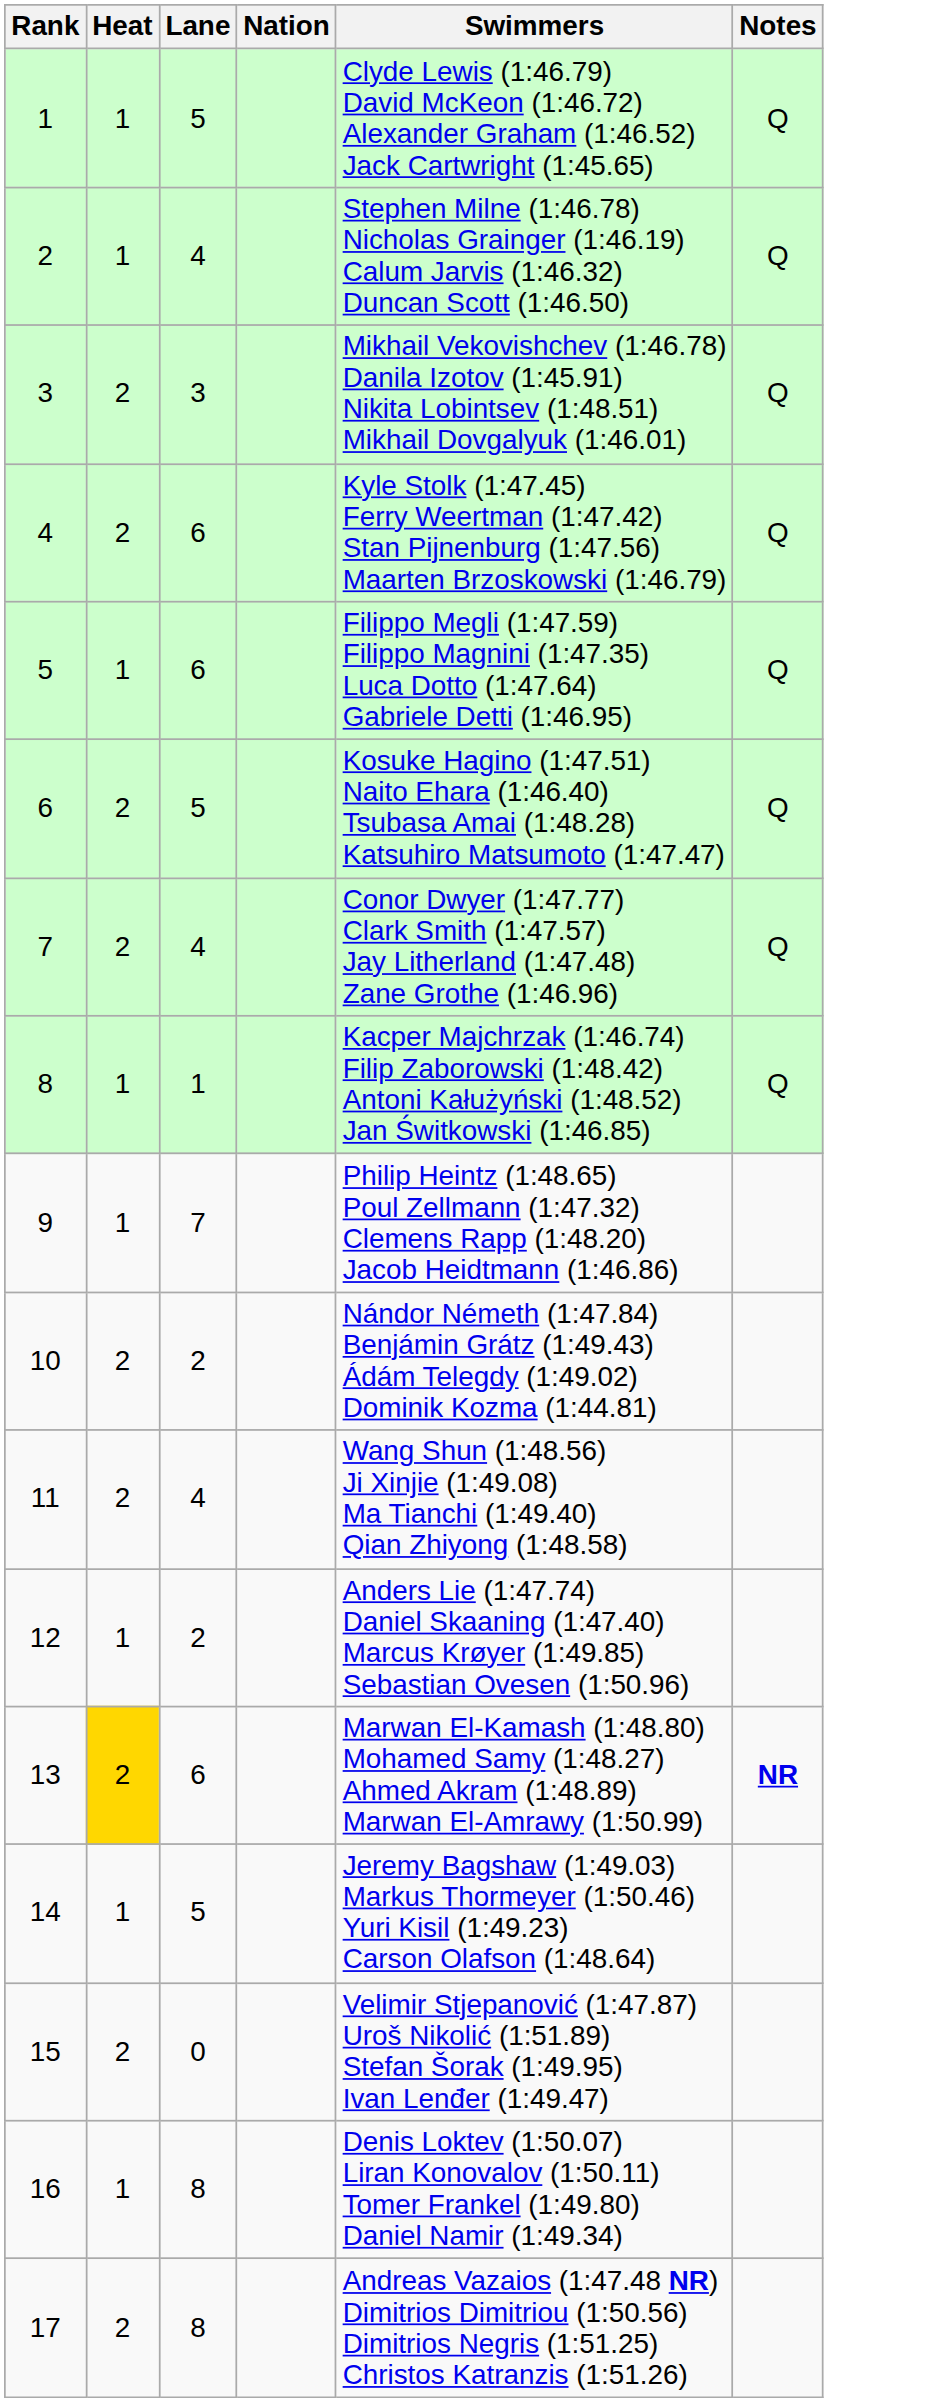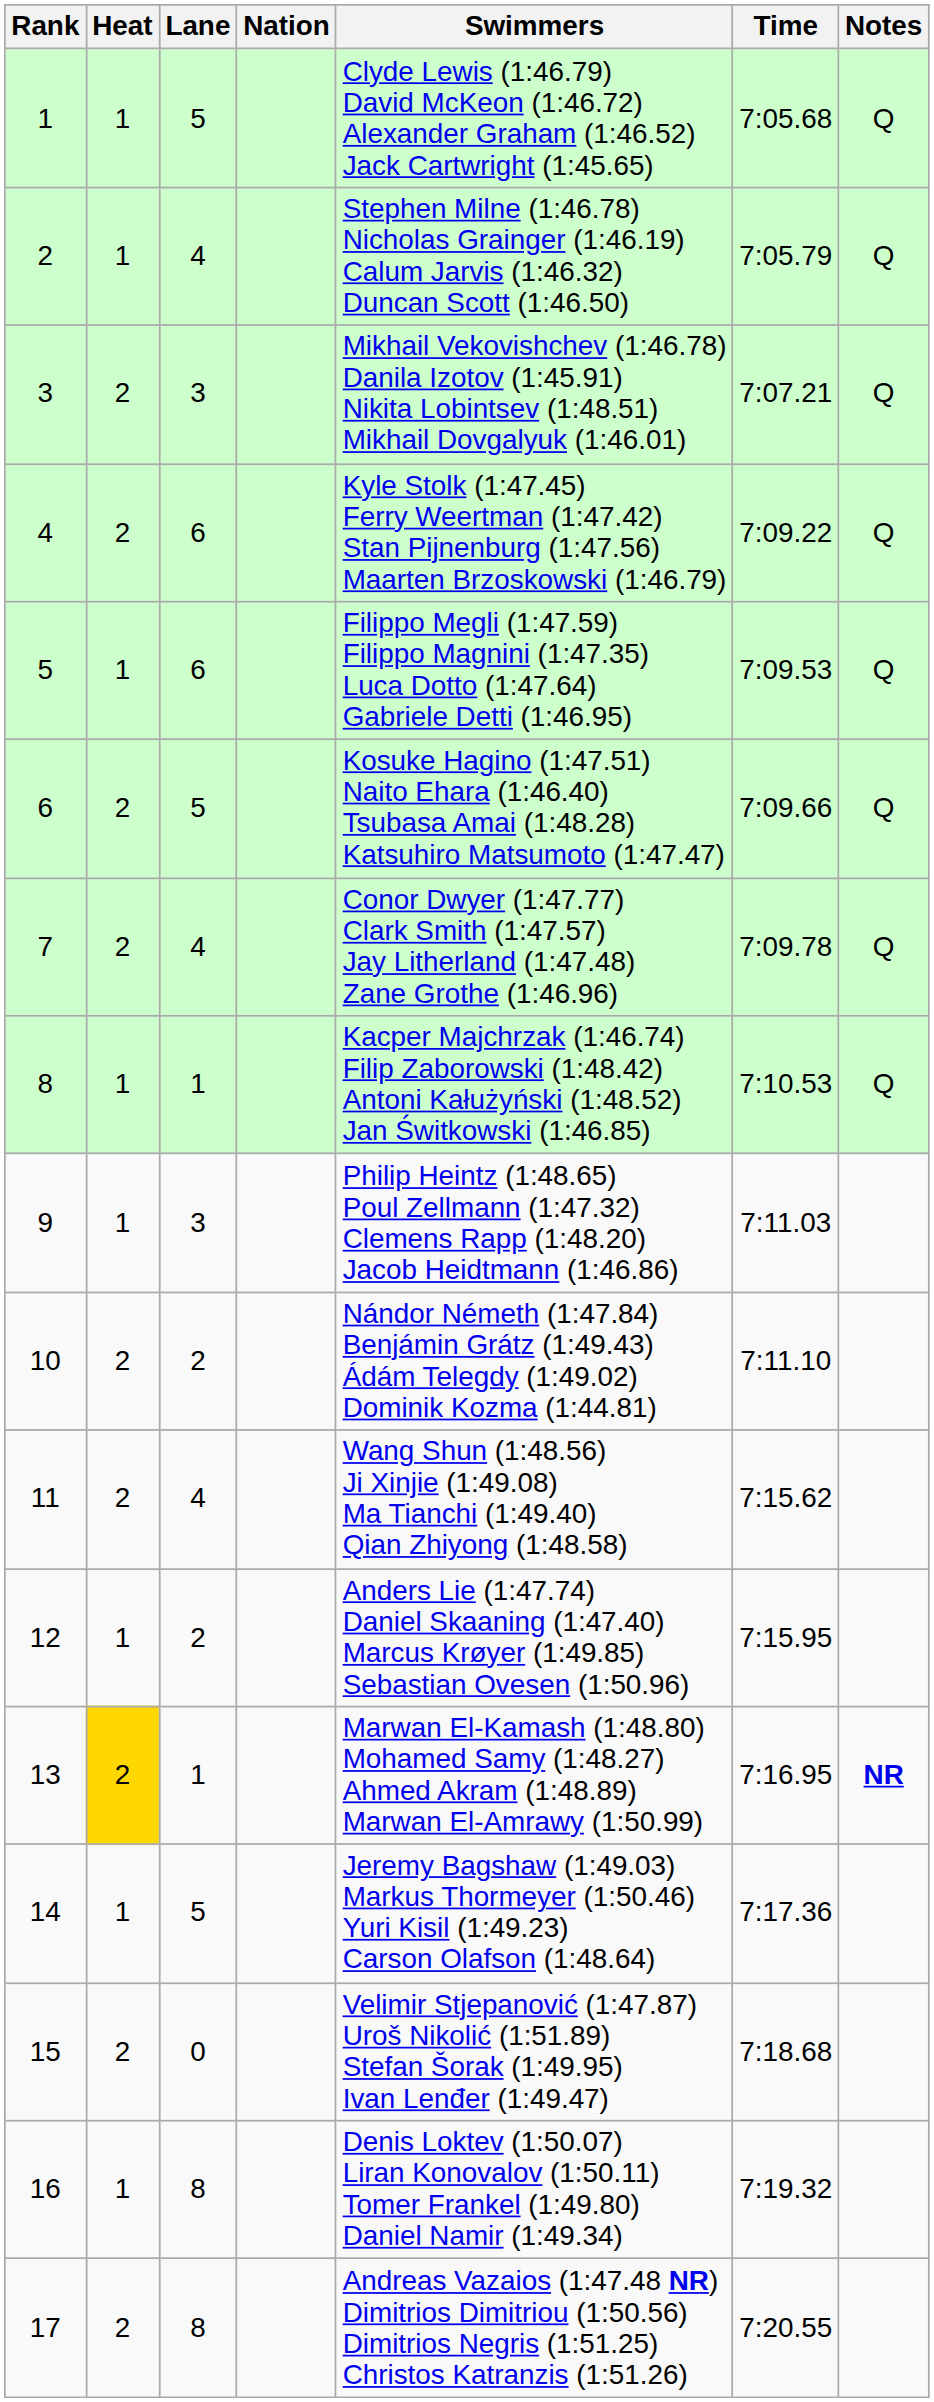+ column: Time | 7:05.68 | 7:05.79 | 7:07.21 | 7:09.22 | 7:09.53 | 7:09.66 | 7:09.78 | 7:10.53 | 7:11.03 | 7:11.10 | 7:15.62 | 7:15.95 | 7:16.95 | 7:17.36 | 7:18.68 | 7:19.32 | 7:20.55
9 | Lane: 7 -> 3
13 | Lane: 6 -> 1
